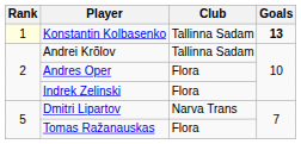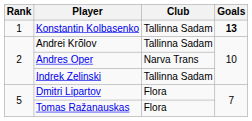Konstantin Kolbasenko | Rank: lightyellow background -> no background
Andres Oper | Club: Flora -> Narva Trans
Indrek Zelinski | Club: Flora -> Tallinna Sadam
Dmitri Lipartov | Club: Narva Trans -> Flora
